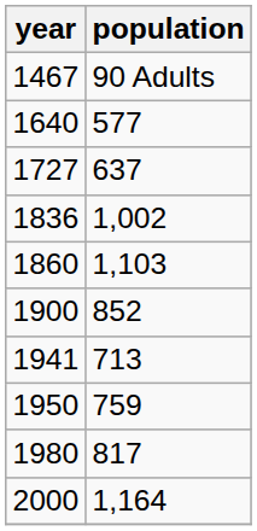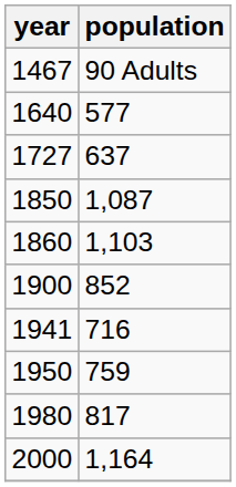- row: 1836 | 1,002
+ row: 1850 | 1,087
1941 | population: 713 -> 716
